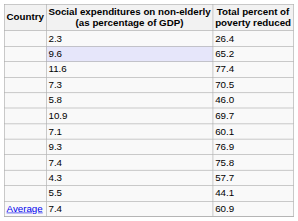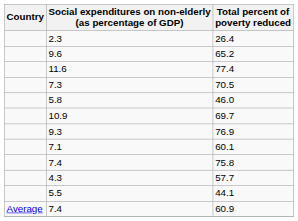65.2 | Social expenditures on non-elderly (as percentage of GDP): lavender background -> no background
rows swapped: 60.1 <-> 76.9
